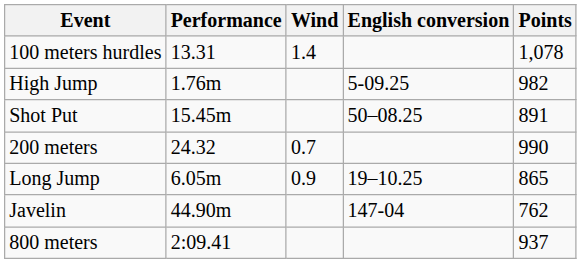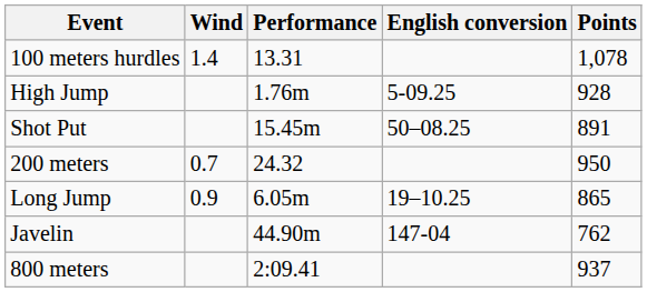columns swapped: Performance <-> Wind
High Jump | Points: 982 -> 928
200 meters | Points: 990 -> 950
